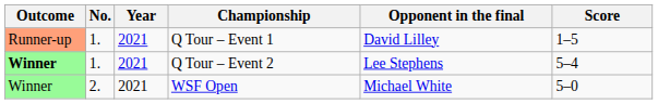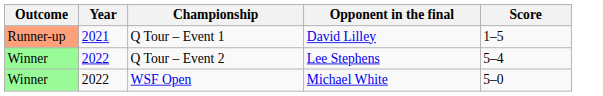- column: No. | 1. | 1. | 2.
Q Tour – Event 2 | Outcome: bold -> normal
Q Tour – Event 2 | Year: 2021 -> 2022
WSF Open | Year: 2021 -> 2022
